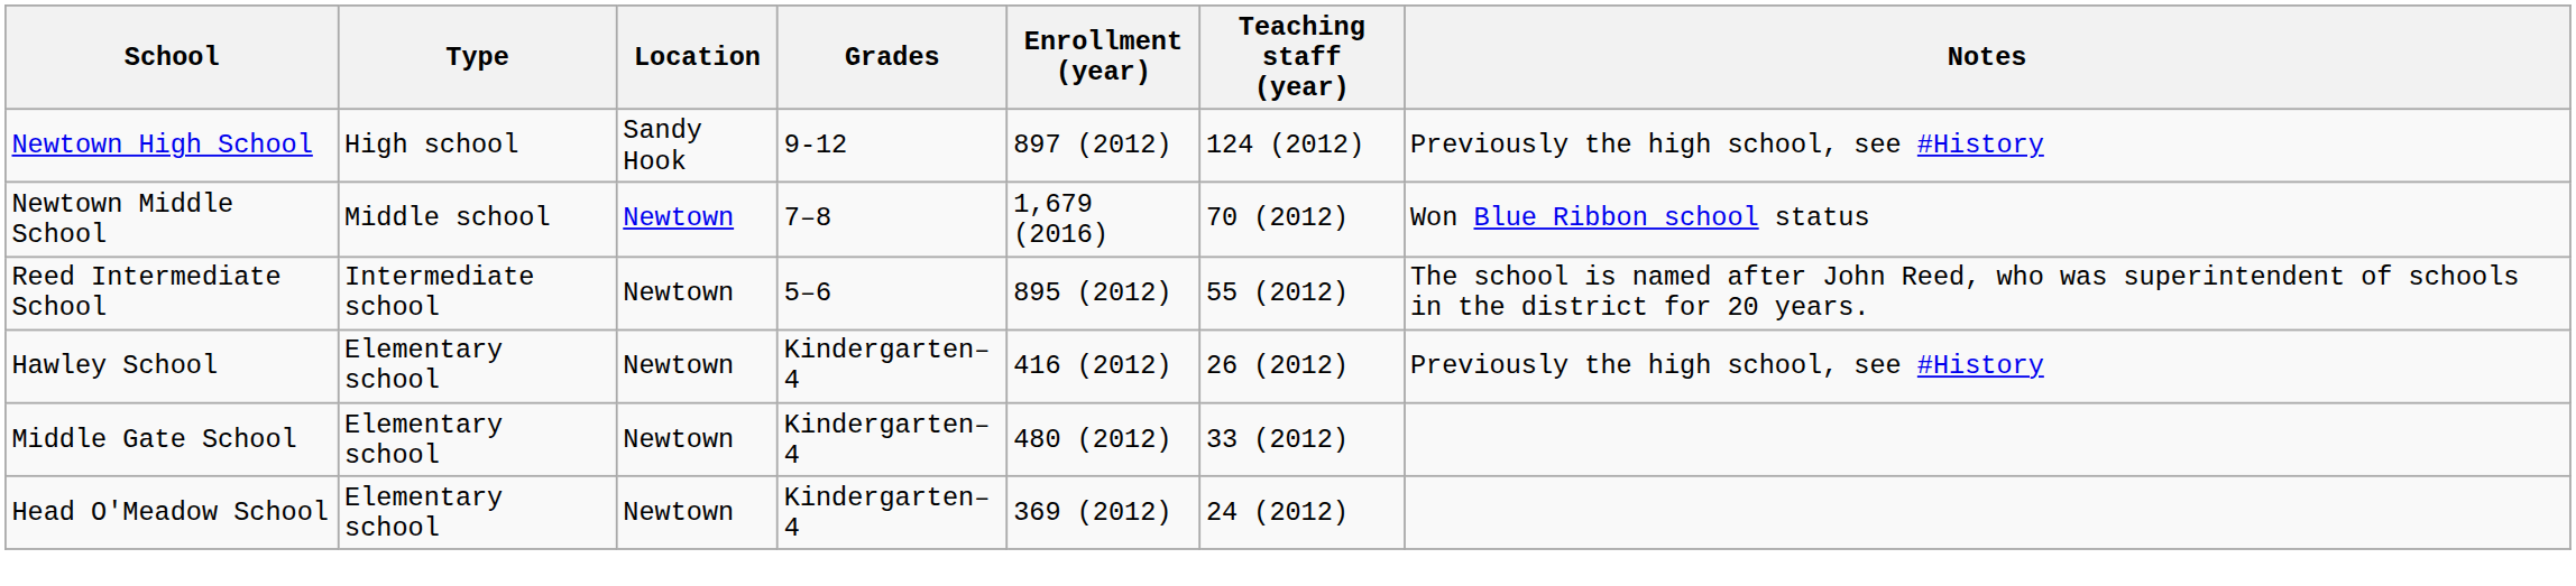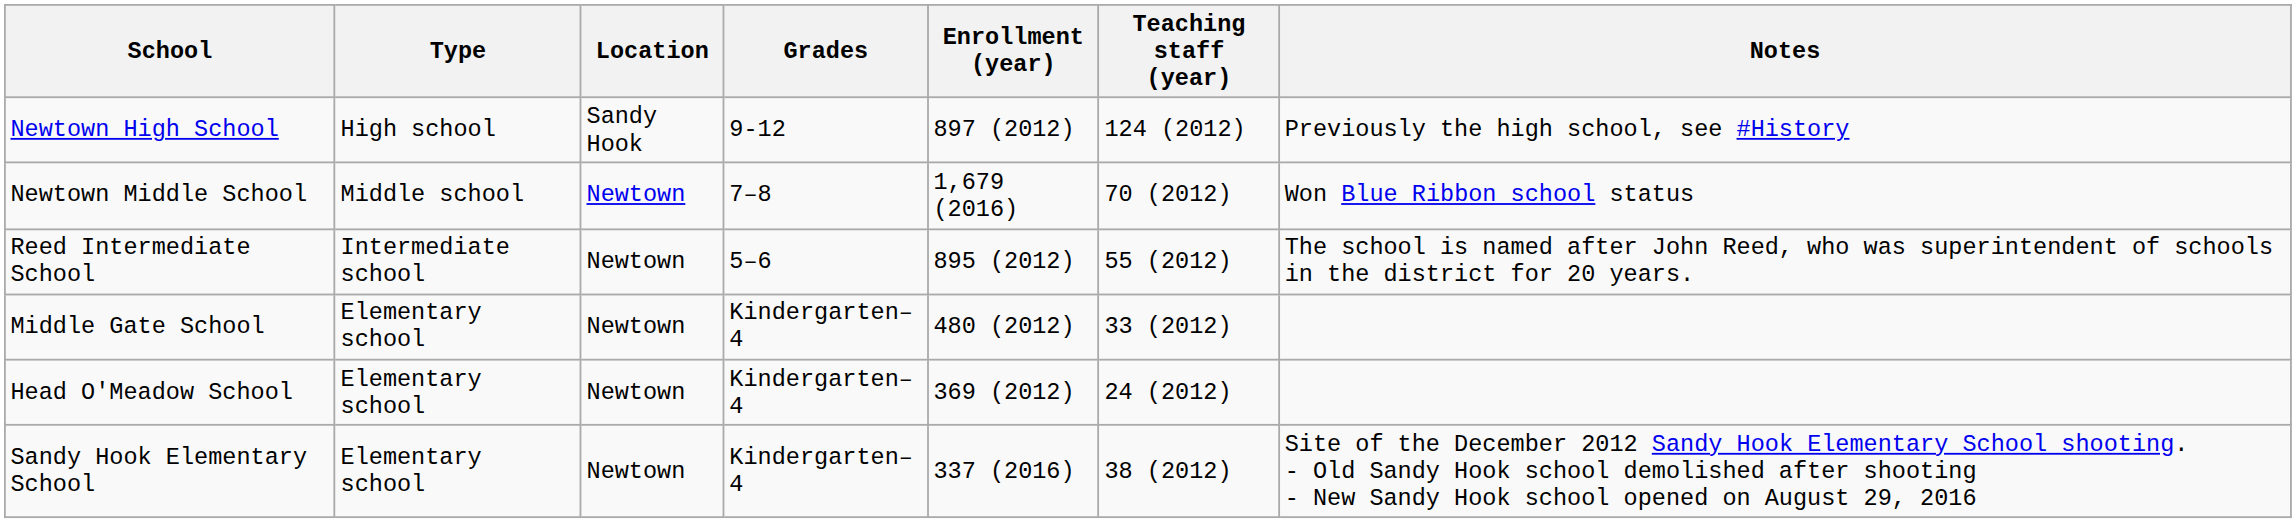- row: Hawley School | Elementary school | Newtown | Kindergarten–4 | 416 (2012) | 26 (2012) | Previously the high school, see #History
+ row: Sandy Hook Elementary School | Elementary school | Newtown | Kindergarten–4 | 337 (2016) | 38 (2012) | Site of the December 2012 Sandy Hook Elementary School shooting. - Old Sandy Hook school demolished after shooting - New Sandy Hook school opened on August 29, 2016
